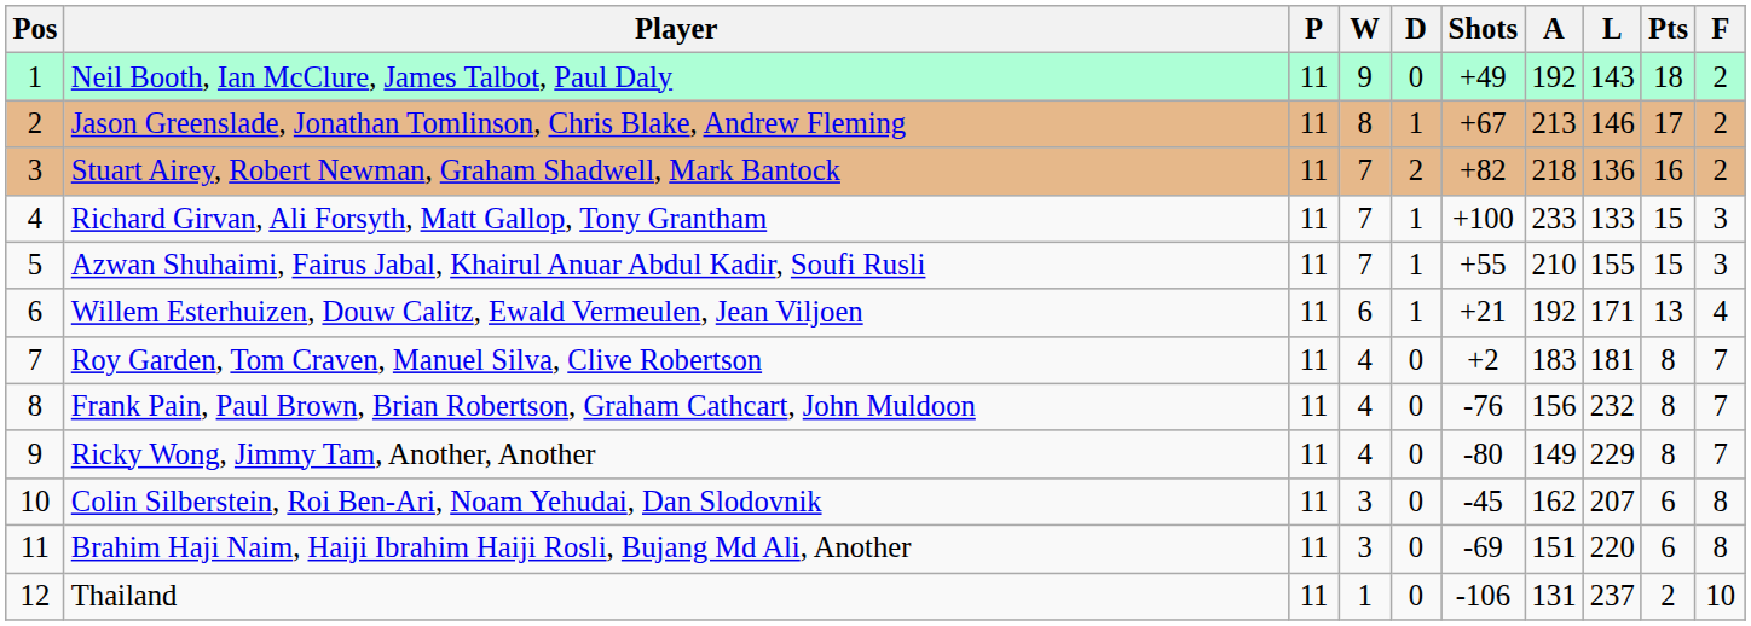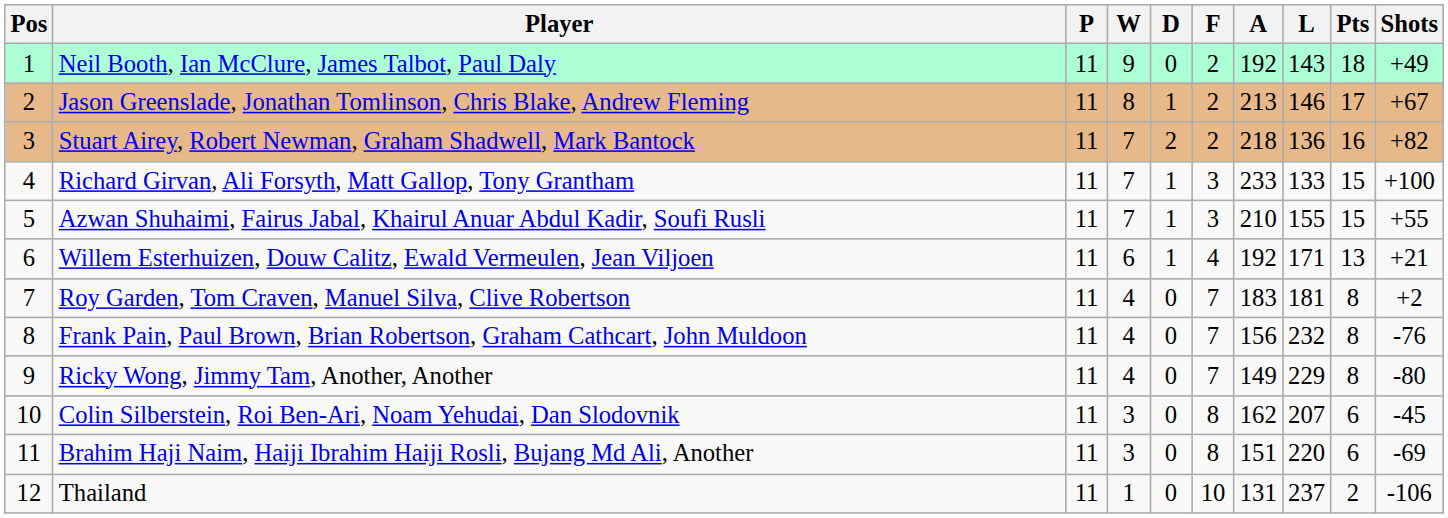columns swapped: F <-> Shots
